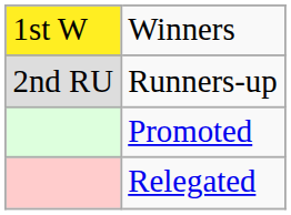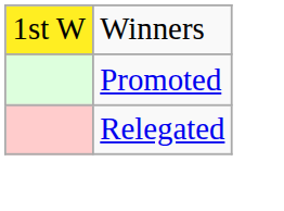- row: 2nd RU | Runners-up
